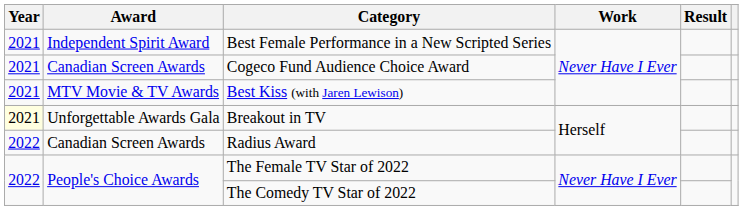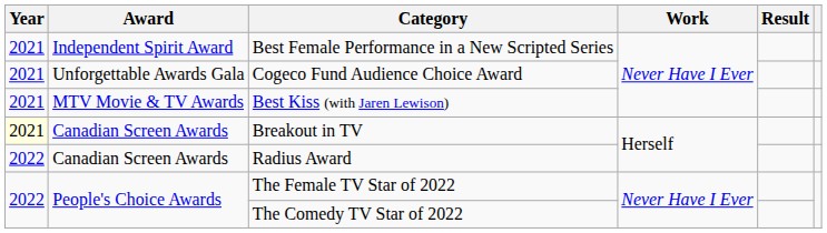Cogeco Fund Audience Choice Award | Award: Canadian Screen Awards -> Unforgettable Awards Gala
Breakout in TV | Award: Unforgettable Awards Gala -> Canadian Screen Awards
